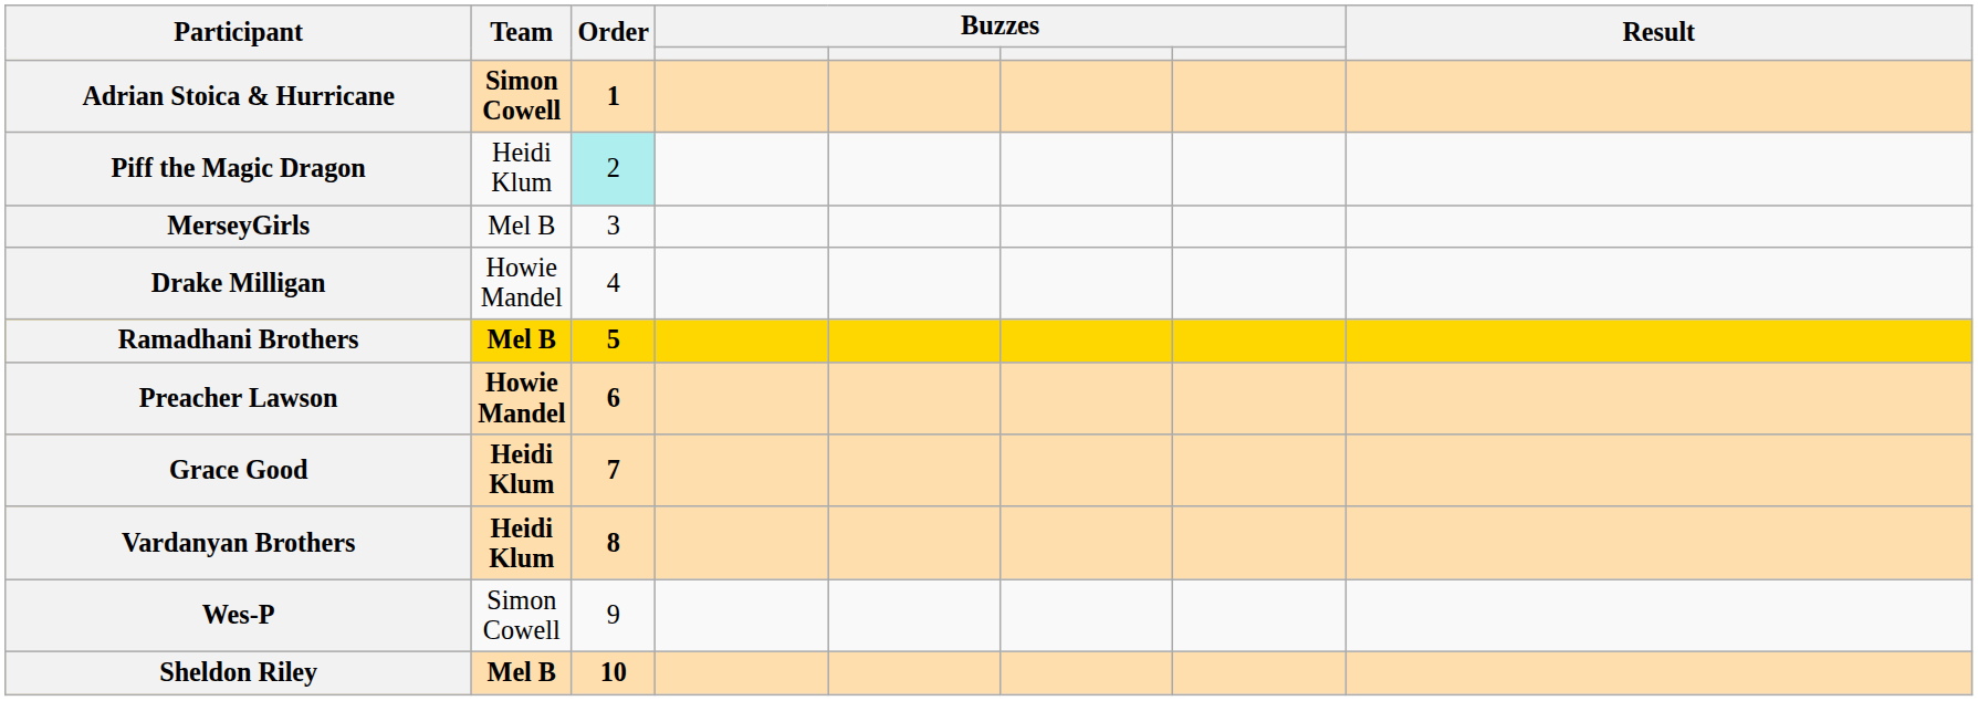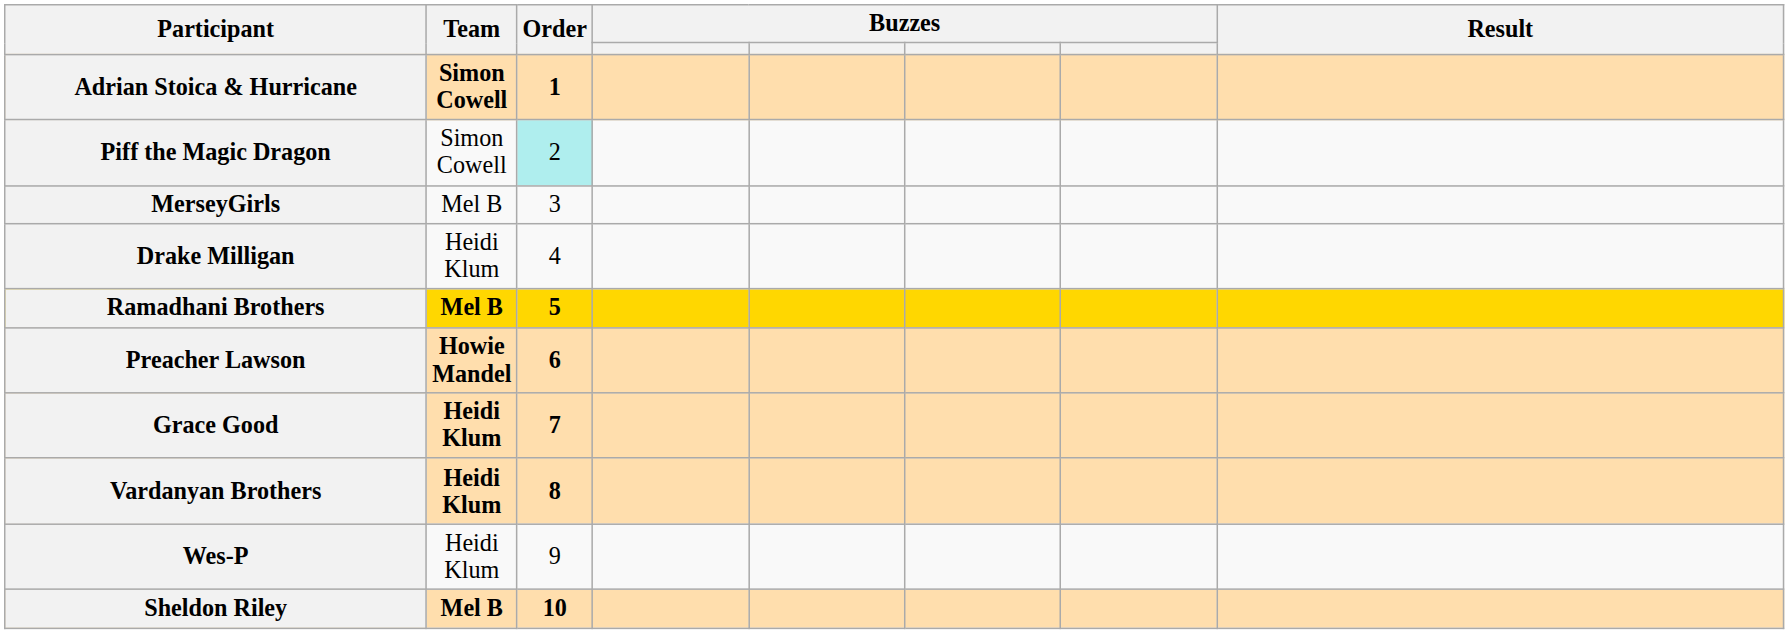Piff the Magic Dragon | Team: Heidi Klum -> Simon Cowell
Drake Milligan | Team: Howie Mandel -> Heidi Klum
Wes-P | Team: Simon Cowell -> Heidi Klum
